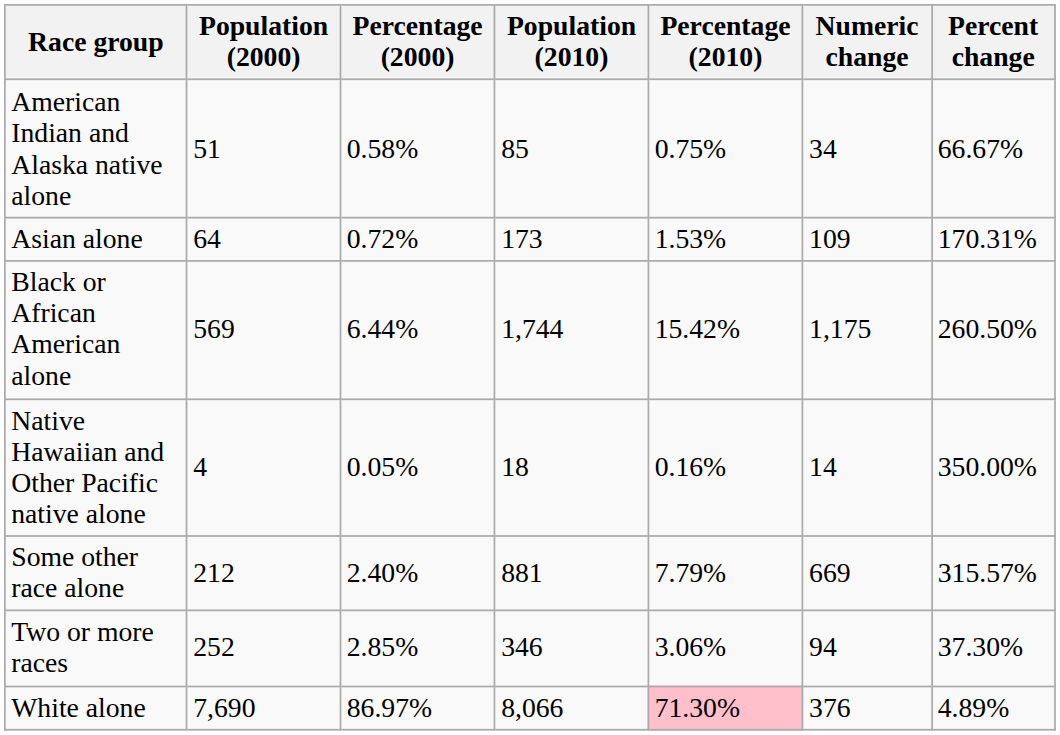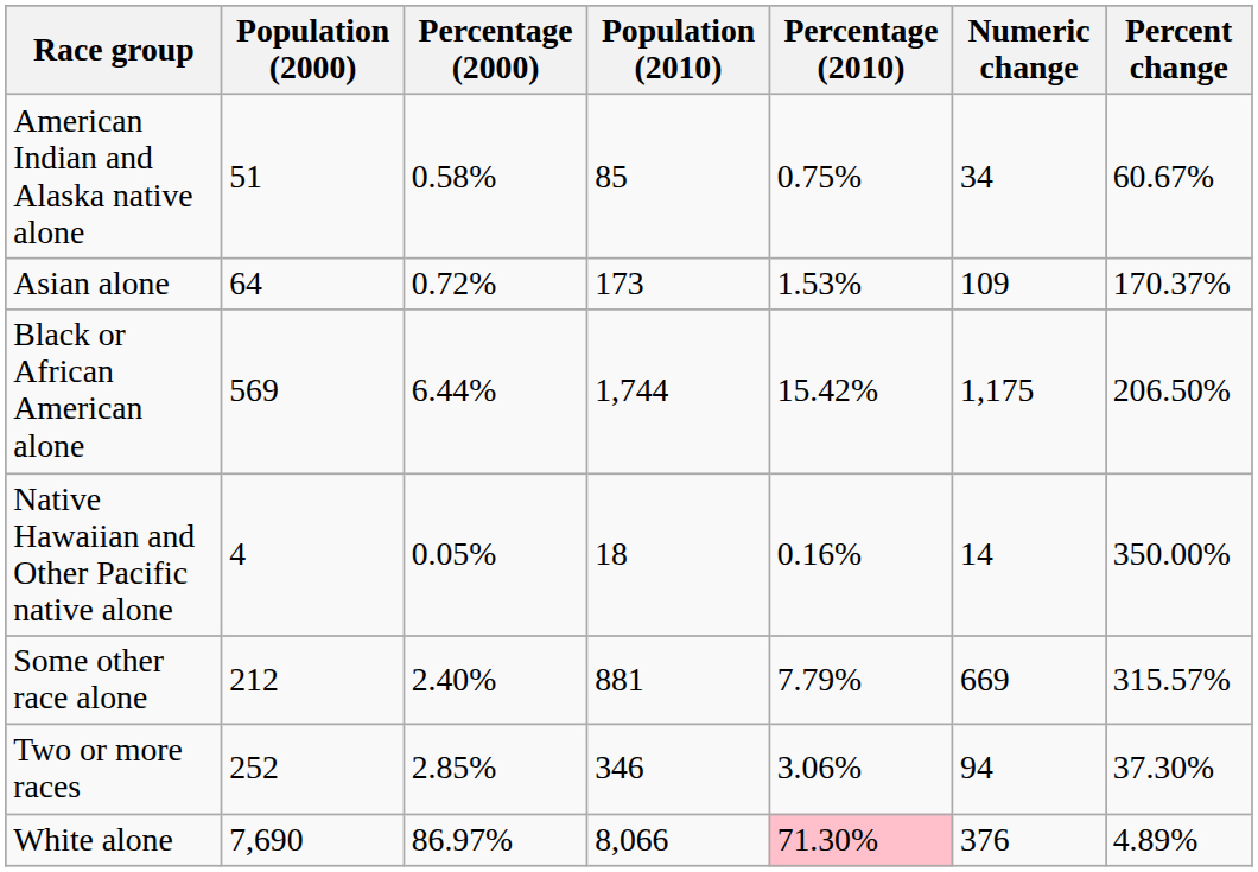American Indian and Alaska native alone | Percent change: 66.67% -> 60.67%
Asian alone | Percent change: 170.31% -> 170.37%
Black or African American alone | Percent change: 260.50% -> 206.50%
